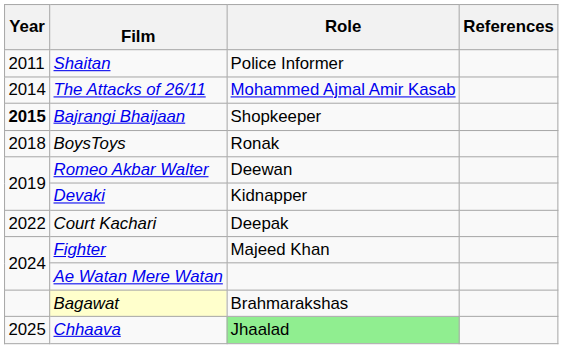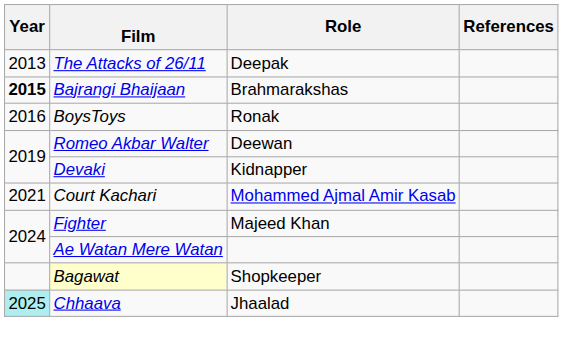- row: 2011 | Shaitan | Police Informer
The Attacks of 26/11 | Year: 2014 -> 2013
The Attacks of 26/11 | Role: Mohammed Ajmal Amir Kasab -> Deepak
Bajrangi Bhaijaan | Role: Shopkeeper -> Brahmarakshas
BoysToys | Year: 2018 -> 2016
Court Kachari | Year: 2022 -> 2021
Court Kachari | Role: Deepak -> Mohammed Ajmal Amir Kasab
Bagawat | Role: Brahmarakshas -> Shopkeeper
Chhaava | Year: no background -> paleturquoise background
Chhaava | Role: lightgreen background -> no background
